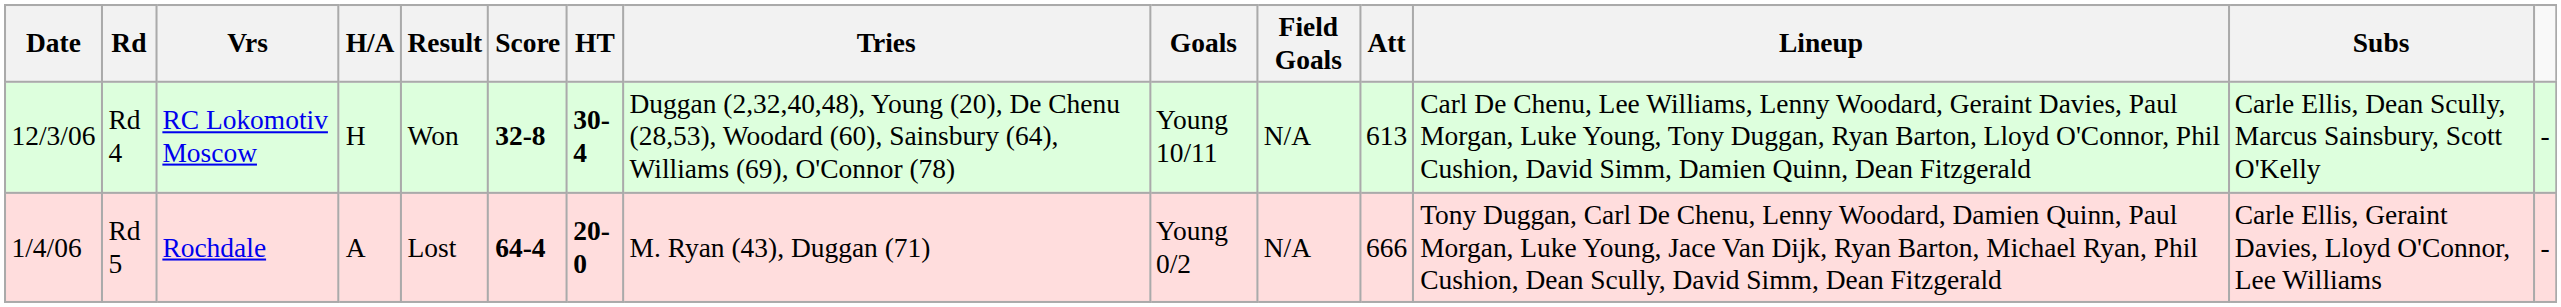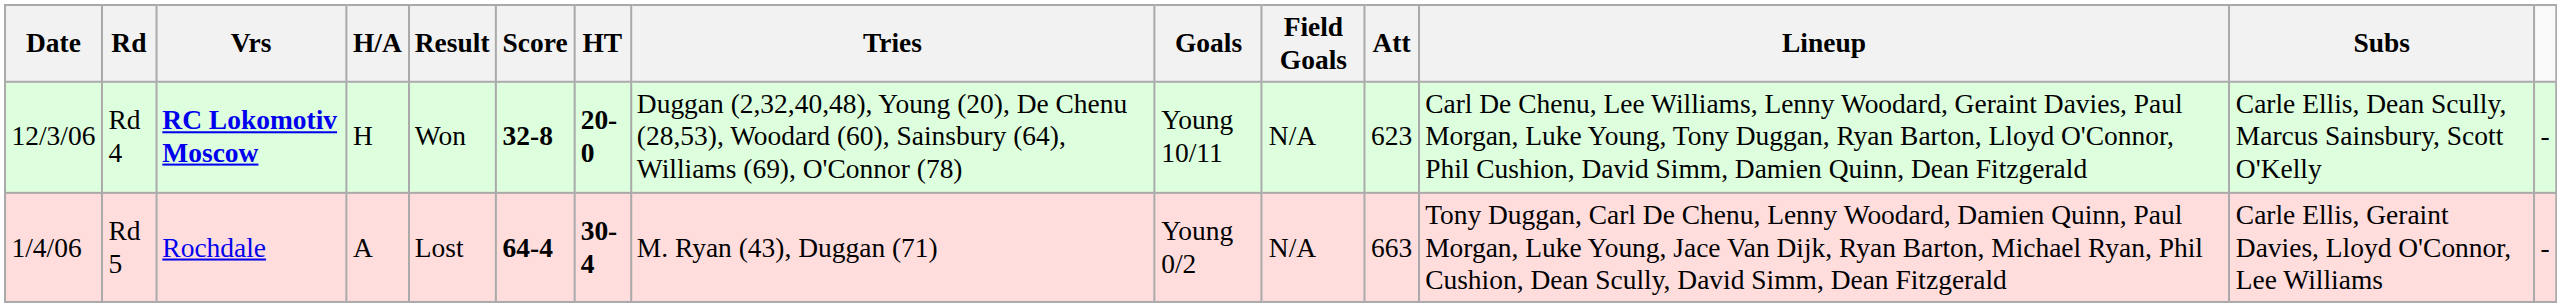Rd 4 | Vrs: normal -> bold
Rd 4 | HT: 30-4 -> 20-0
Rd 4 | Att: 613 -> 623
Rd 5 | HT: 20-0 -> 30-4
Rd 5 | Att: 666 -> 663
